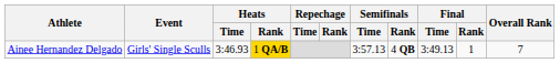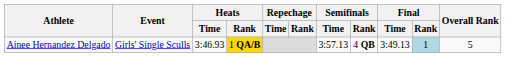Ainee Hernandez Delgado | Final / Rank: no background -> lightblue background
Ainee Hernandez Delgado | Overall Rank: 7 -> 5
